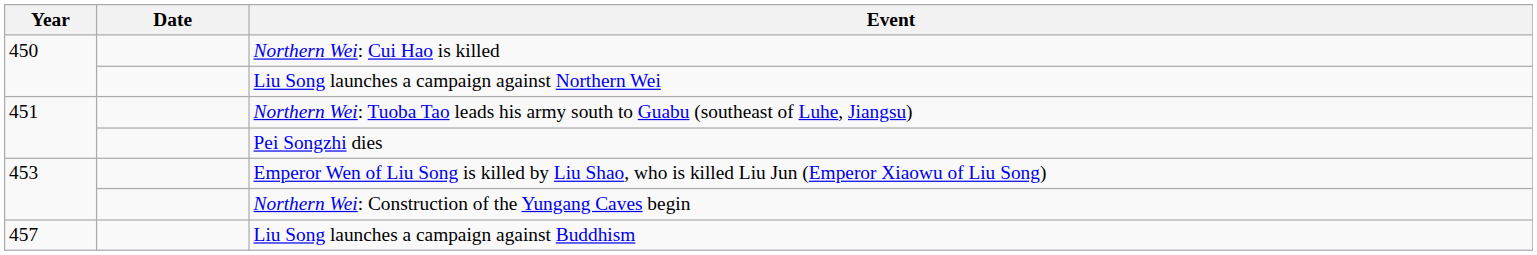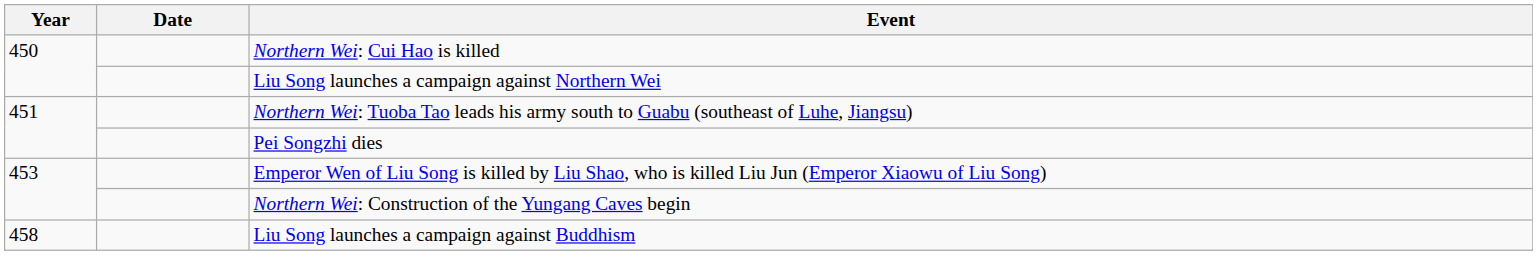Liu Song launches a campaign against Buddhism | Year: 457 -> 458
